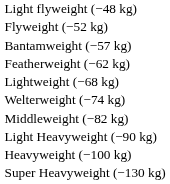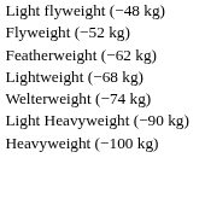- row: Bantamweight (−57 kg)
- row: Middleweight (−82 kg)
- row: Super Heavyweight (−130 kg)
